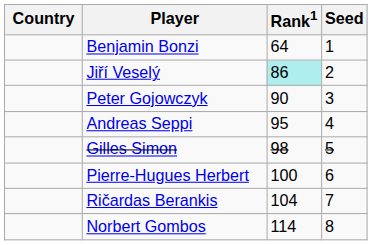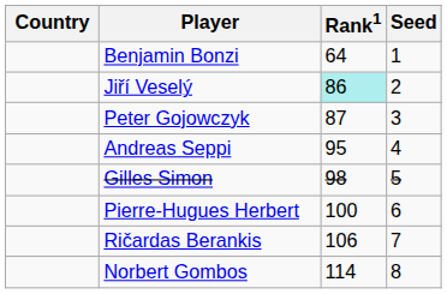Peter Gojowczyk | Rank1: 90 -> 87
Ričardas Berankis | Rank1: 104 -> 106
